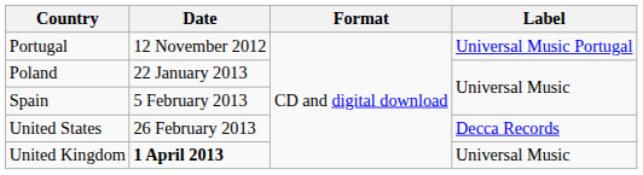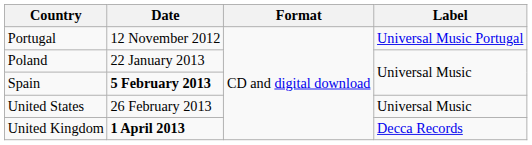Spain | Date: normal -> bold
United States | Label: Decca Records -> Universal Music
United Kingdom | Label: Universal Music -> Decca Records
